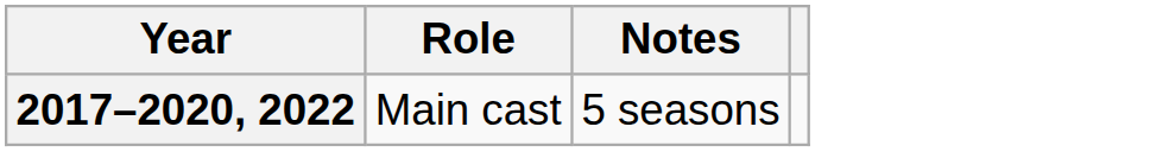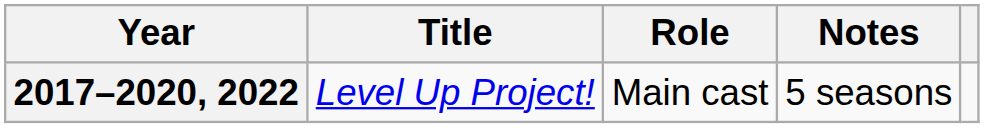+ column: Title | Level Up Project!
